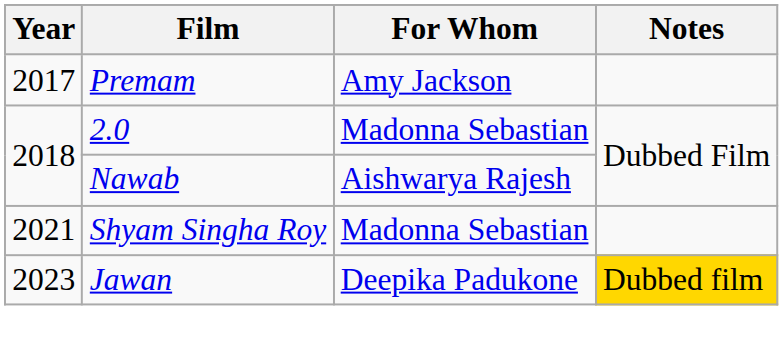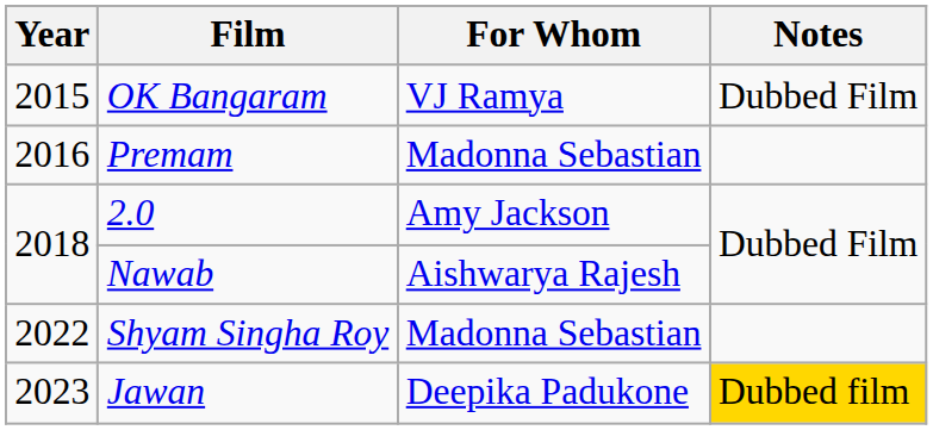+ row: 2015 | OK Bangaram | VJ Ramya | Dubbed Film
Premam | Year: 2017 -> 2016
Premam | For Whom: Amy Jackson -> Madonna Sebastian
2.0 | For Whom: Madonna Sebastian -> Amy Jackson
Shyam Singha Roy | Year: 2021 -> 2022
